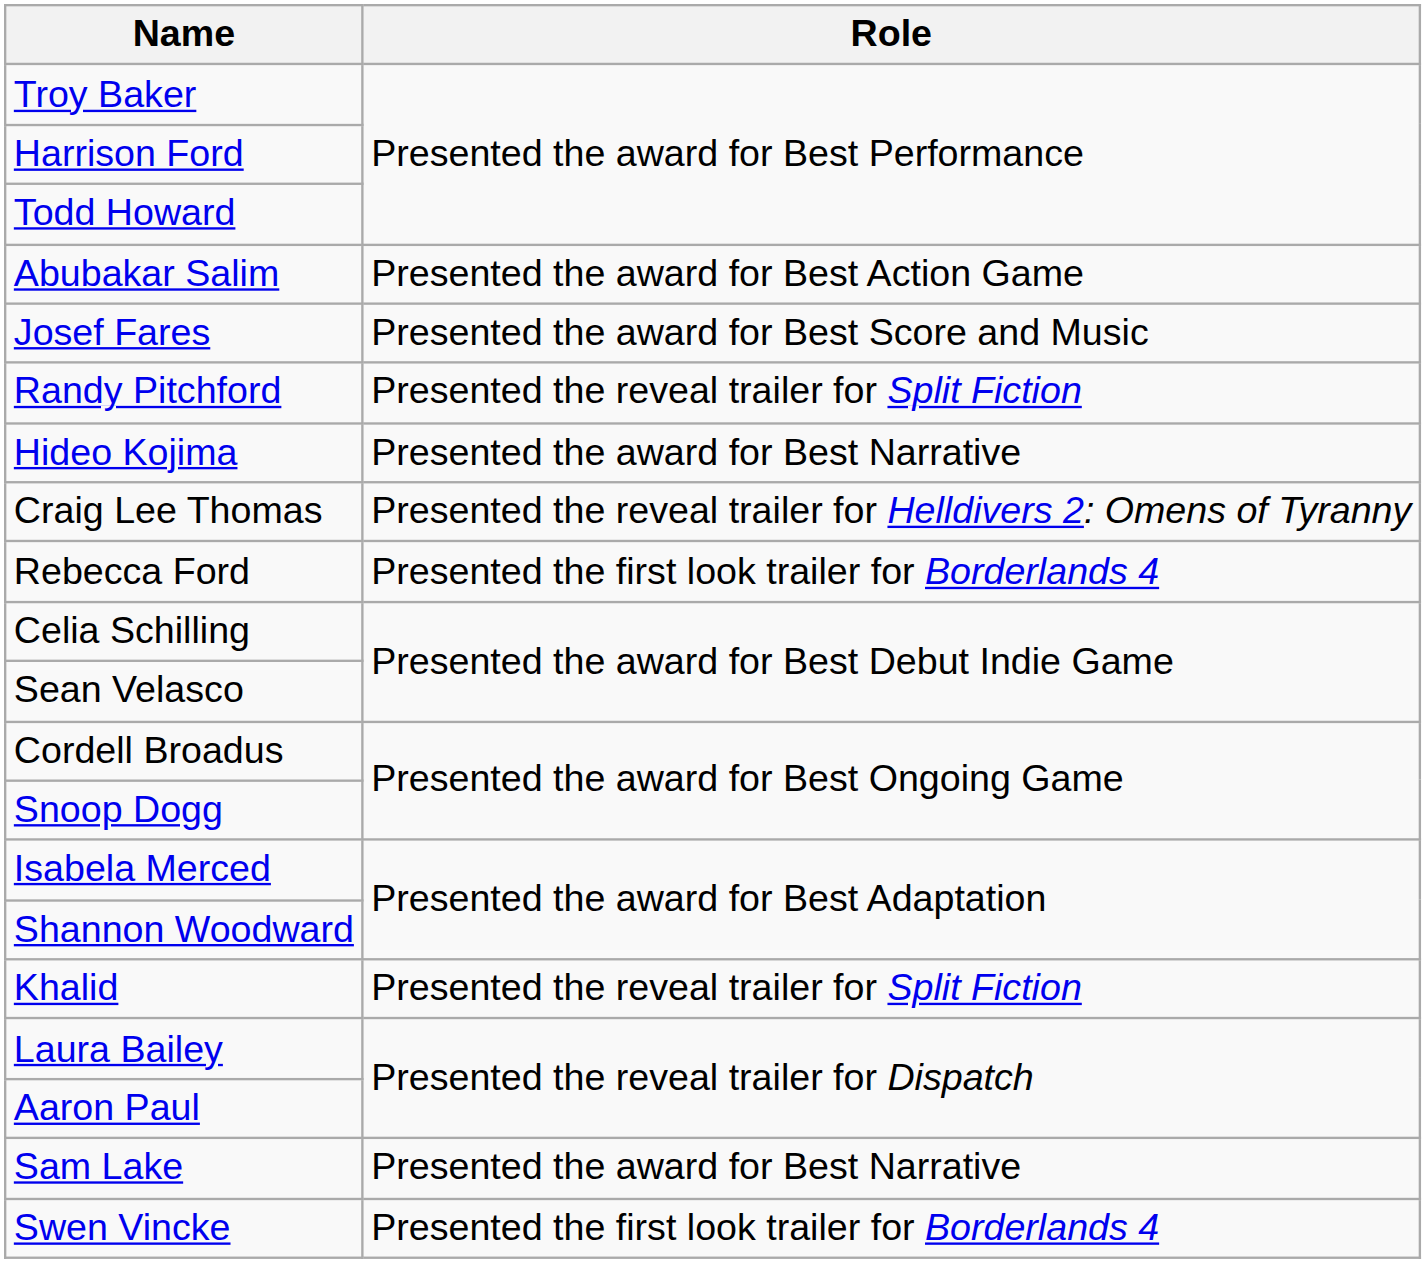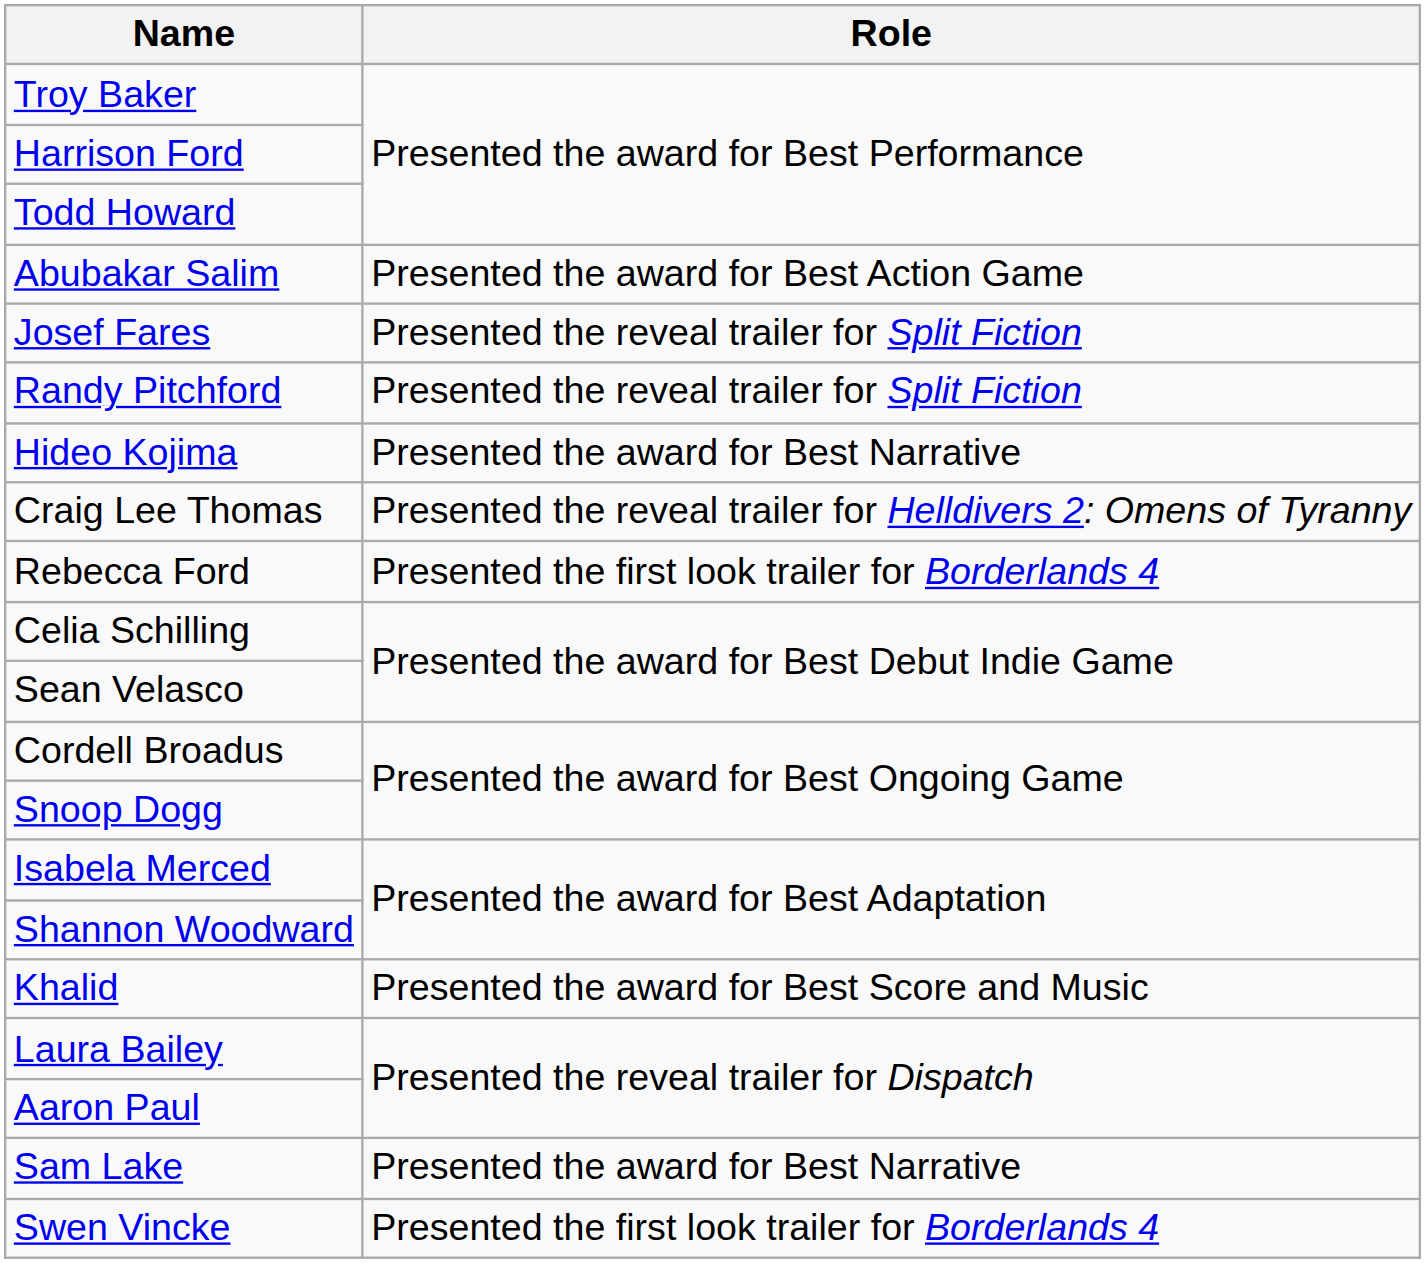Josef Fares | Role: Presented the award for Best Score and Music -> Presented the reveal trailer for Split Fiction
Khalid | Role: Presented the reveal trailer for Split Fiction -> Presented the award for Best Score and Music
